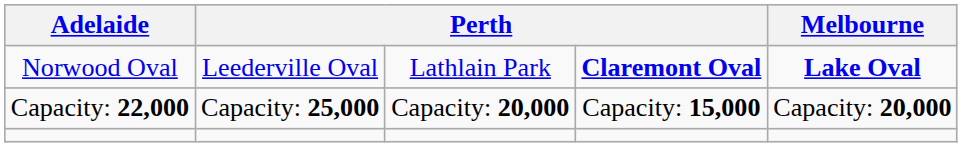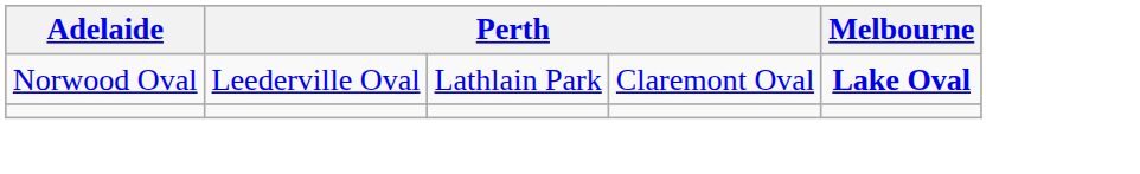Norwood Oval | column 4: bold -> normal
- row: Capacity: 22,000 | Capacity: 25,000 | Capacity: 20,000 | Capacity: 15,000 | Capacity: 20,000
